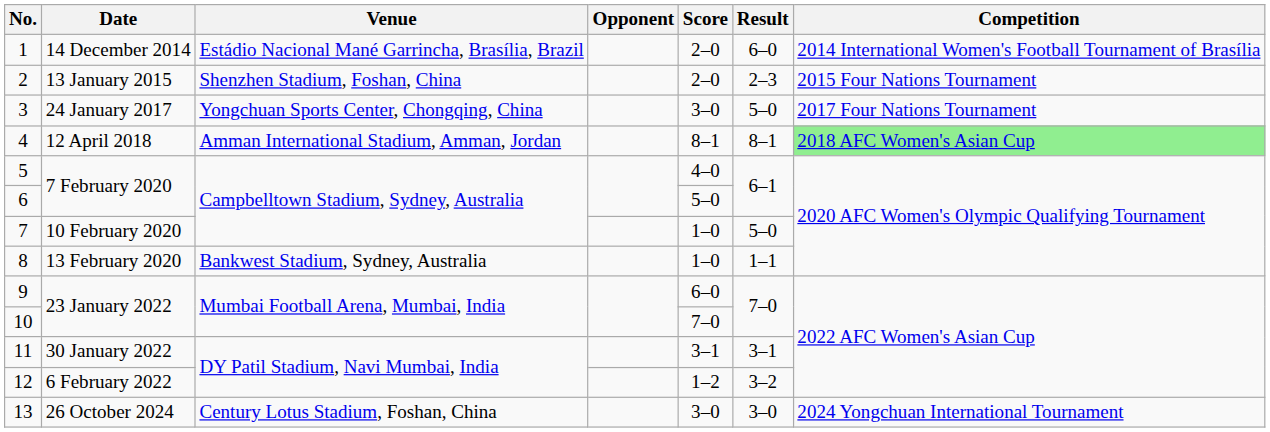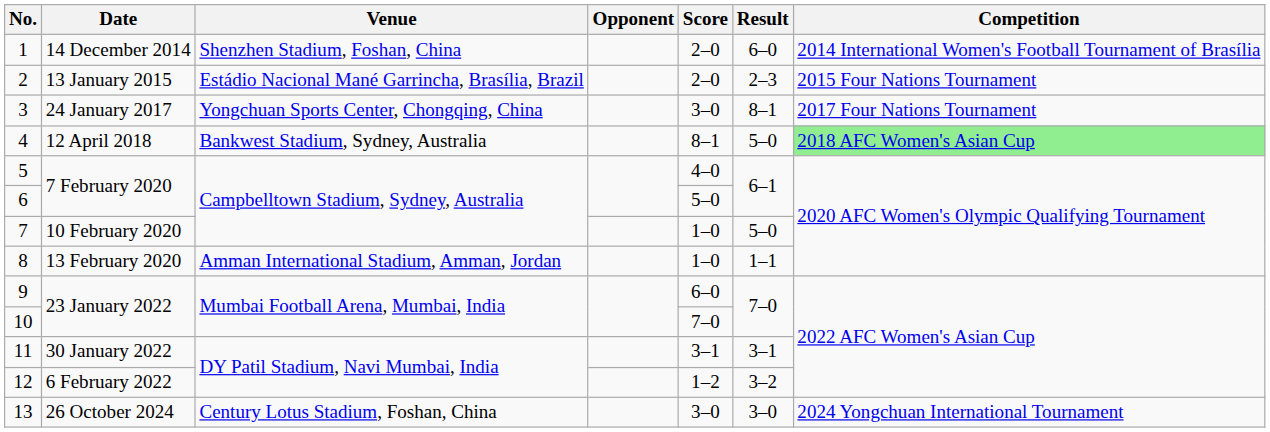1 | Venue: Estádio Nacional Mané Garrincha, Brasília, Brazil -> Shenzhen Stadium, Foshan, China
2 | Venue: Shenzhen Stadium, Foshan, China -> Estádio Nacional Mané Garrincha, Brasília, Brazil
3 | Result: 5–0 -> 8–1
4 | Venue: Amman International Stadium, Amman, Jordan -> Bankwest Stadium, Sydney, Australia
4 | Result: 8–1 -> 5–0
8 | Venue: Bankwest Stadium, Sydney, Australia -> Amman International Stadium, Amman, Jordan
